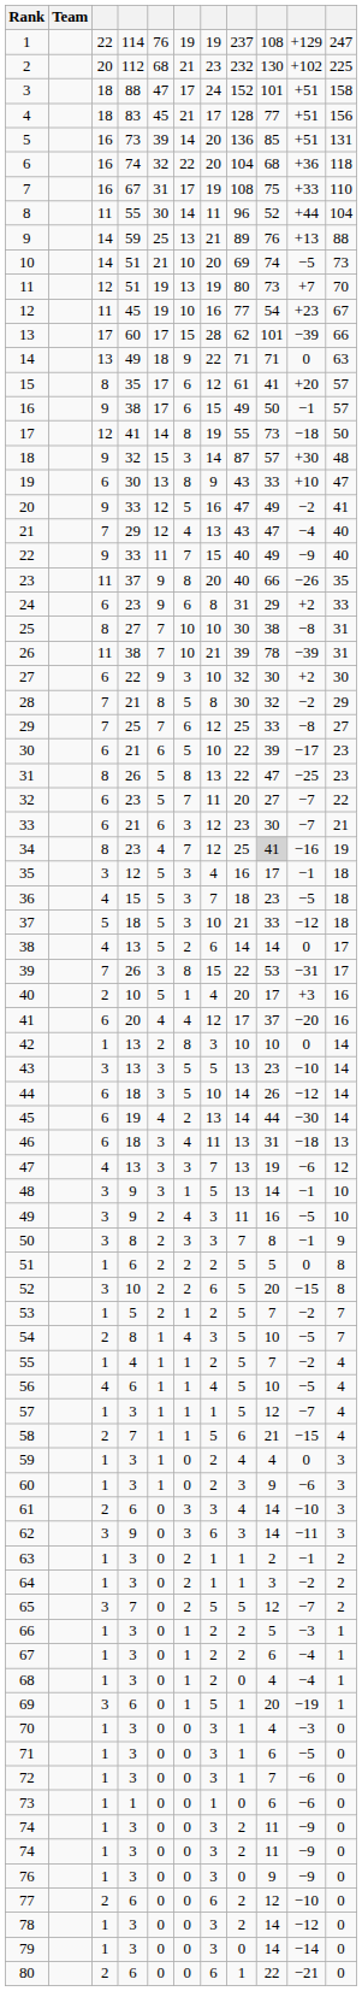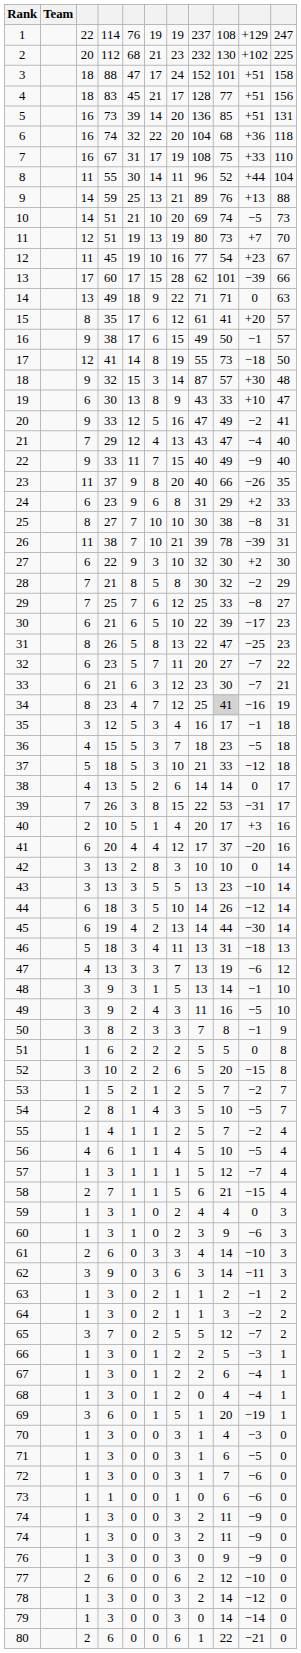42 | column 3: 1 -> 3
46 | column 3: 6 -> 5
